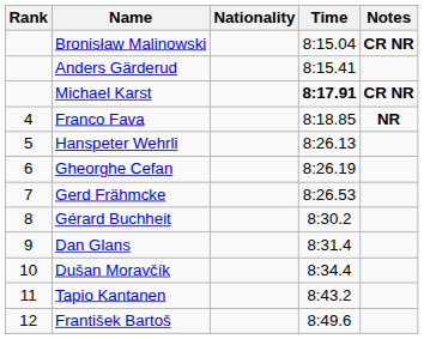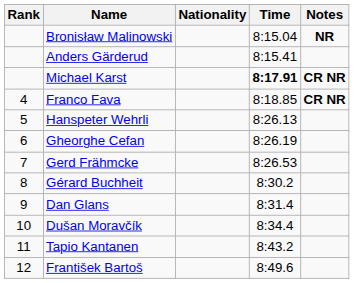Bronisław Malinowski | Notes: CR NR -> NR
Franco Fava | Notes: NR -> CR NR
